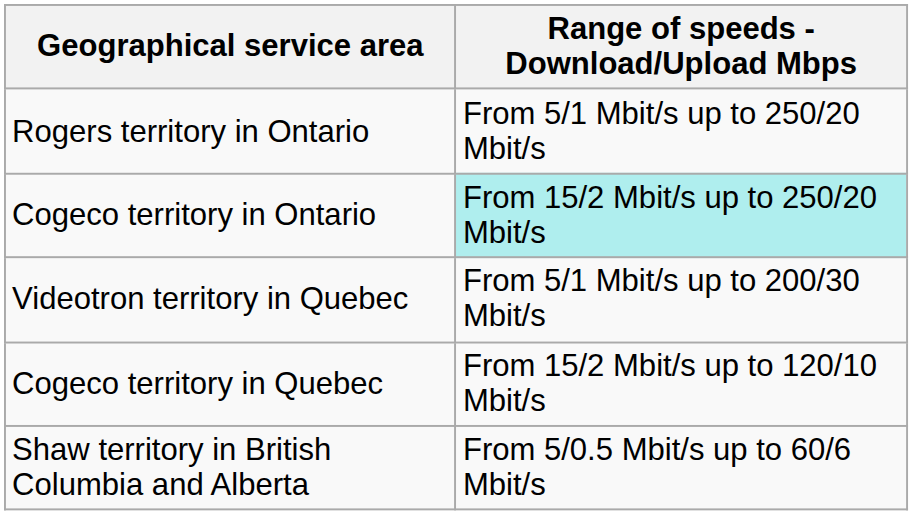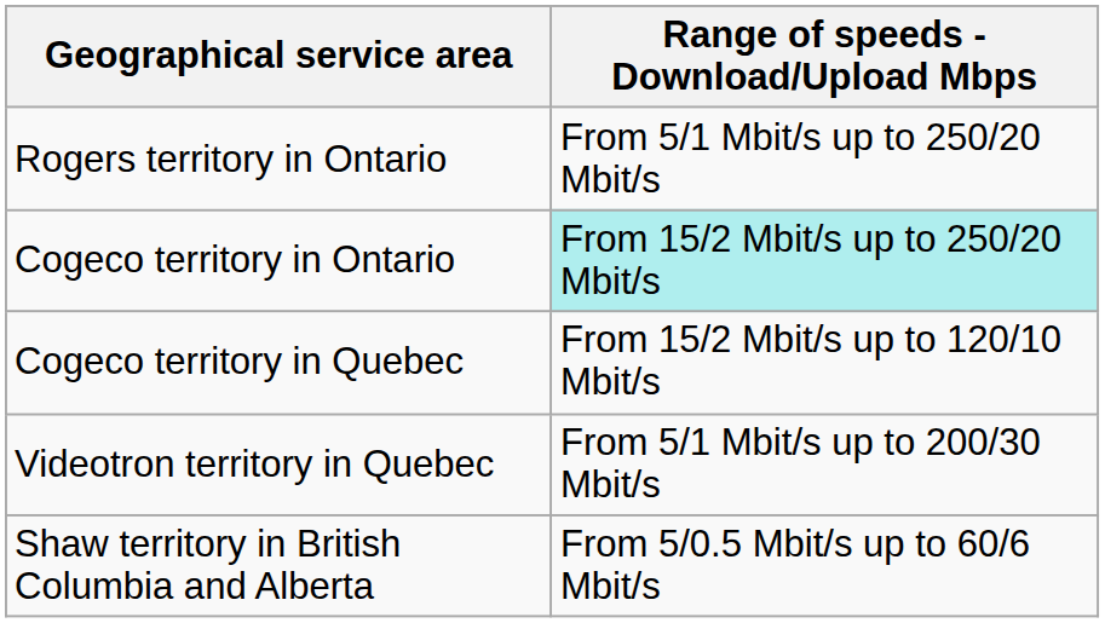rows swapped: Videotron territory in Quebec <-> Cogeco territory in Quebec
